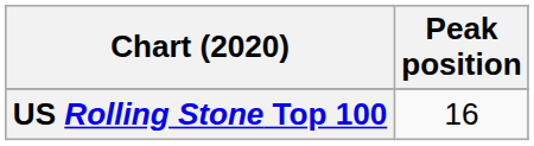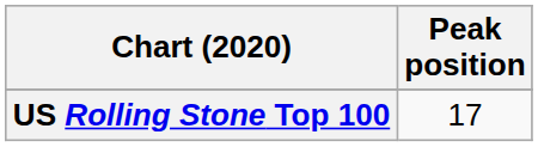US Rolling Stone Top 100 | Peak position: 16 -> 17
